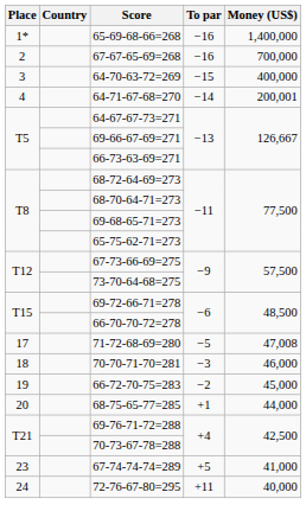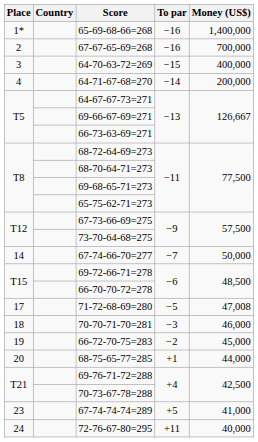64-71-67-68=270 | Money (US$): 200,001 -> 200,000
+ row: 14 | 67-74-66-70=277 | −7 | 50,000
